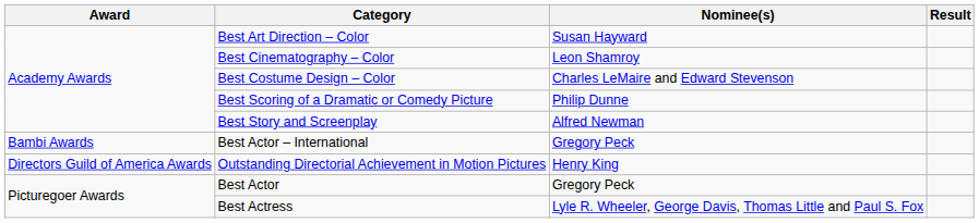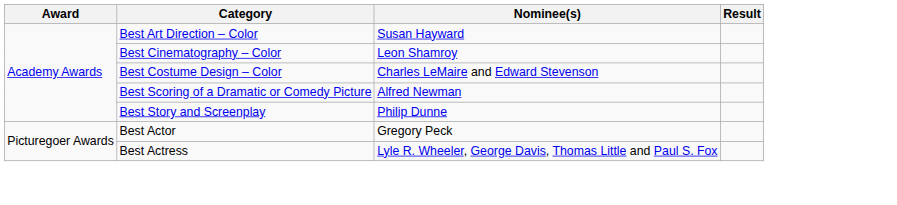Best Scoring of a Dramatic or Comedy Picture | Nominee(s): Philip Dunne -> Alfred Newman
Best Story and Screenplay | Nominee(s): Alfred Newman -> Philip Dunne
- row: Bambi Awards | Best Actor – International | Gregory Peck
- row: Directors Guild of America Awards | Outstanding Directorial Achievement in Motion Pictures | Henry King
